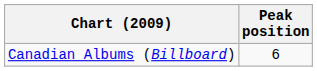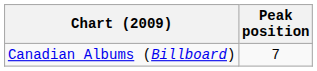Canadian Albums (Billboard) | Peak position: 6 -> 7
